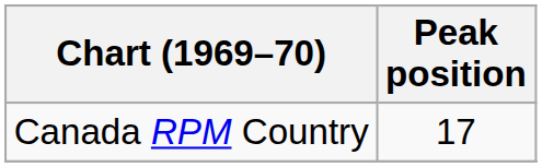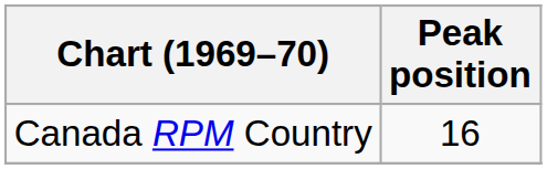Canada RPM Country | Peak position: 17 -> 16
